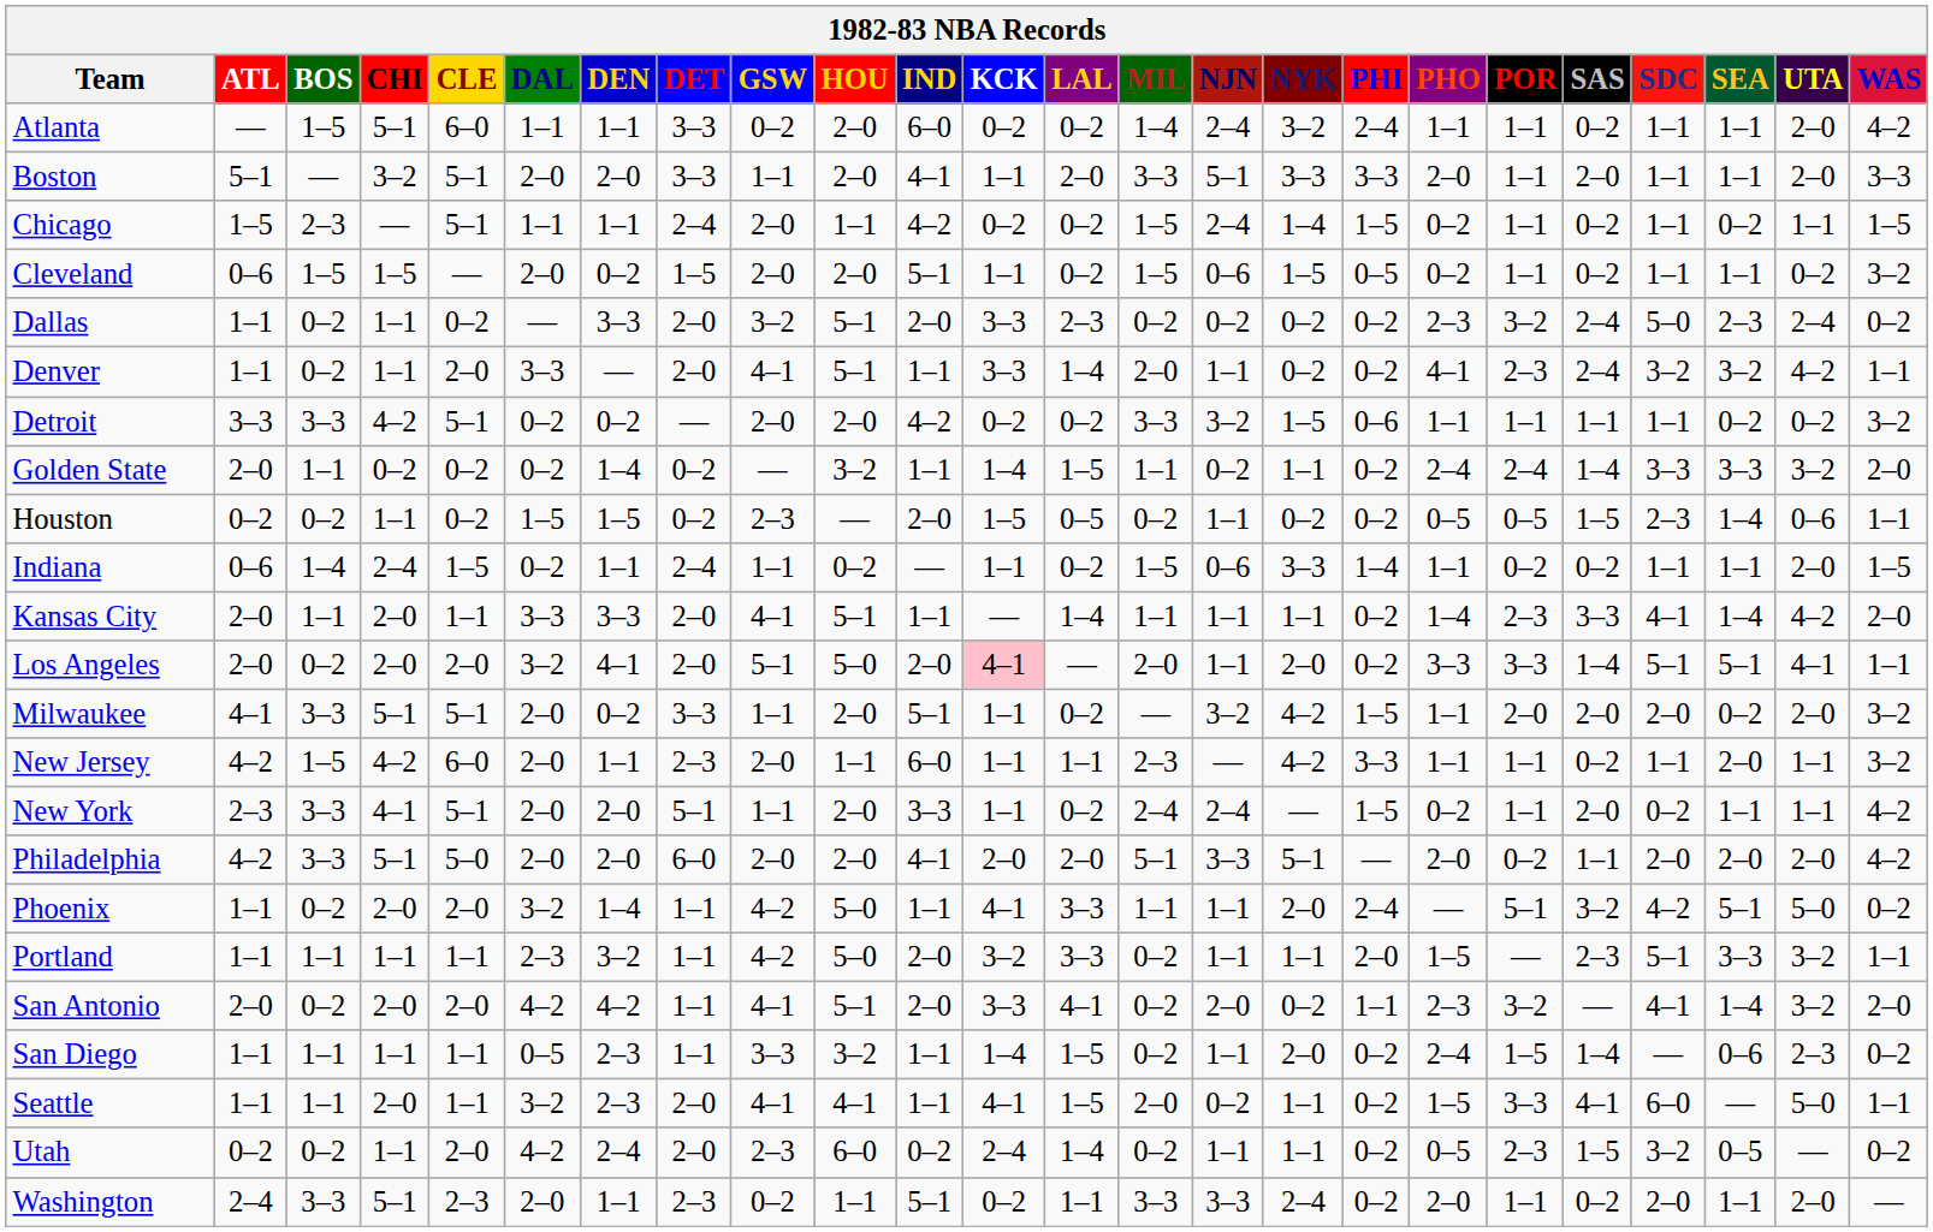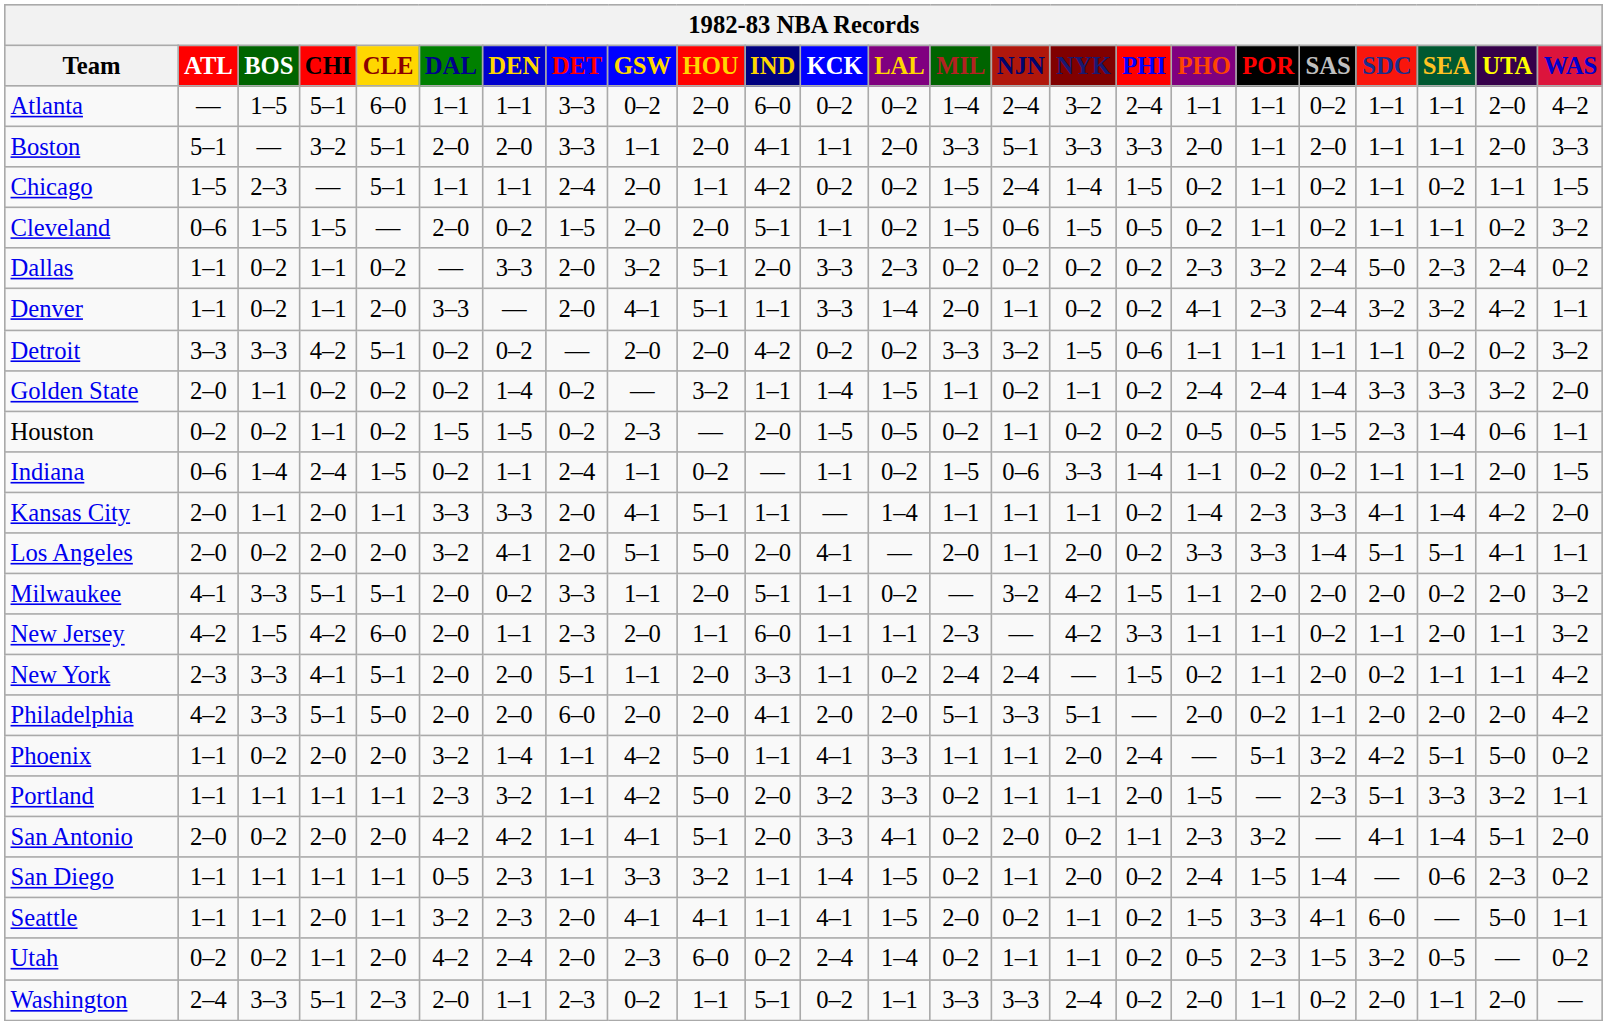Los Angeles | KCK: pink background -> no background
San Antonio | UTA: 3–2 -> 5–1
